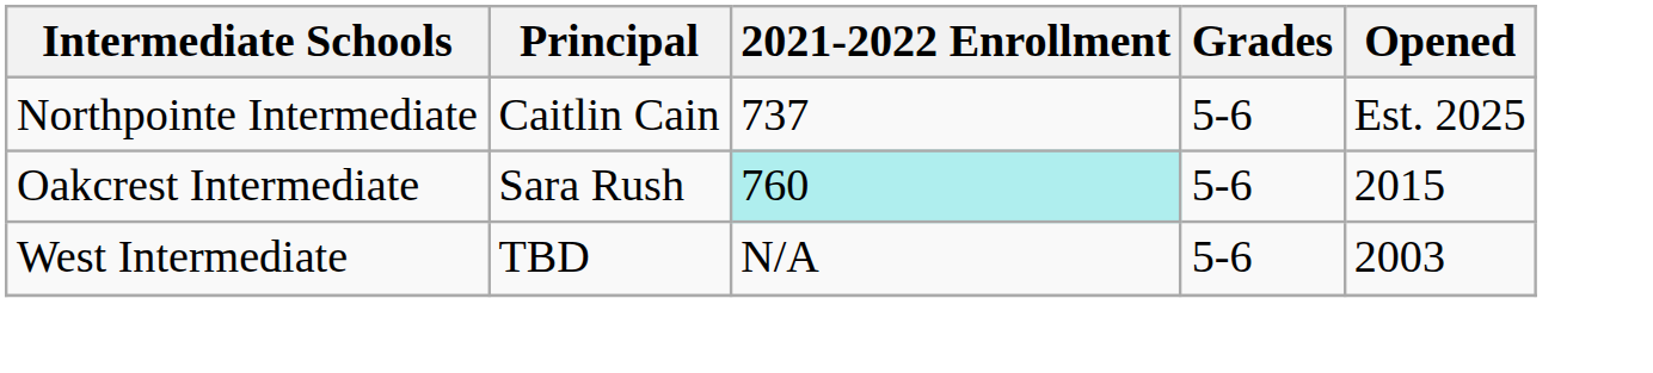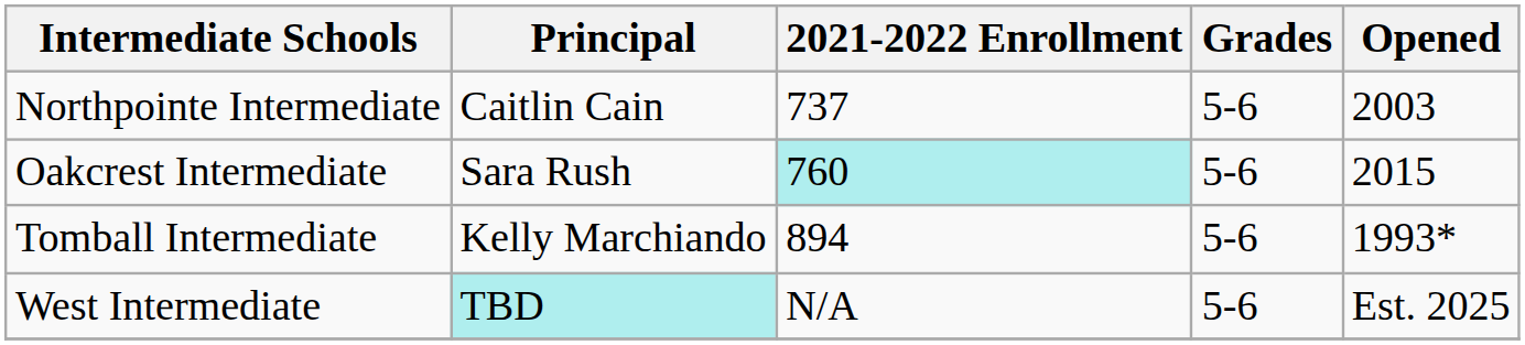Northpointe Intermediate | Opened: Est. 2025 -> 2003
+ row: Tomball Intermediate | Kelly Marchiando | 894 | 5-6 | 1993*
West Intermediate | Principal: no background -> paleturquoise background
West Intermediate | Opened: 2003 -> Est. 2025
